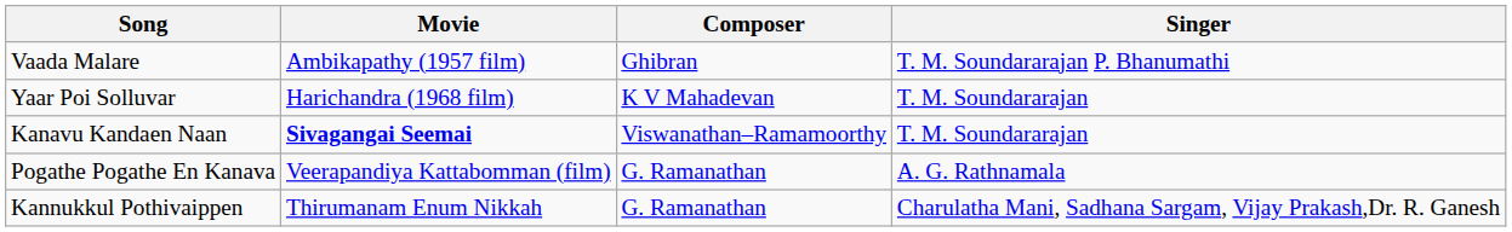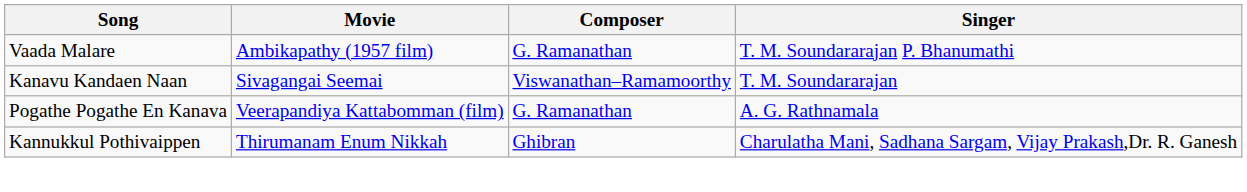Vaada Malare | Composer: Ghibran -> G. Ramanathan
- row: Yaar Poi Solluvar | Harichandra (1968 film) | K V Mahadevan | T. M. Soundararajan
Kanavu Kandaen Naan | Movie: bold -> normal
Kannukkul Pothivaippen | Composer: G. Ramanathan -> Ghibran
